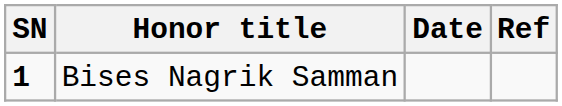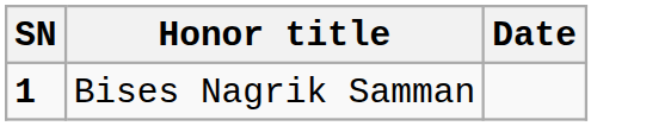- column: Ref
